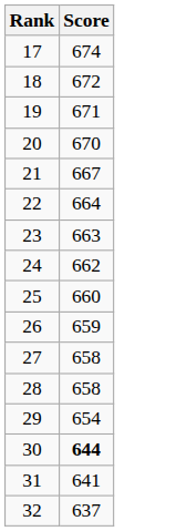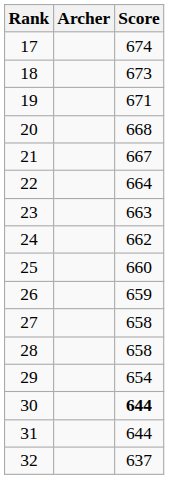+ column: Archer
18 | Score: 672 -> 673
20 | Score: 670 -> 668
31 | Score: 641 -> 644
